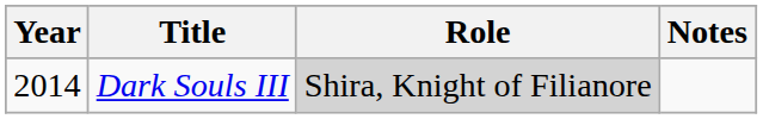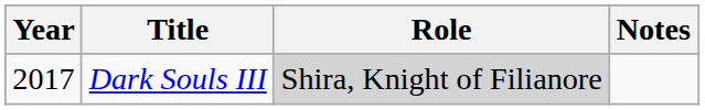Dark Souls III | Year: 2014 -> 2017
